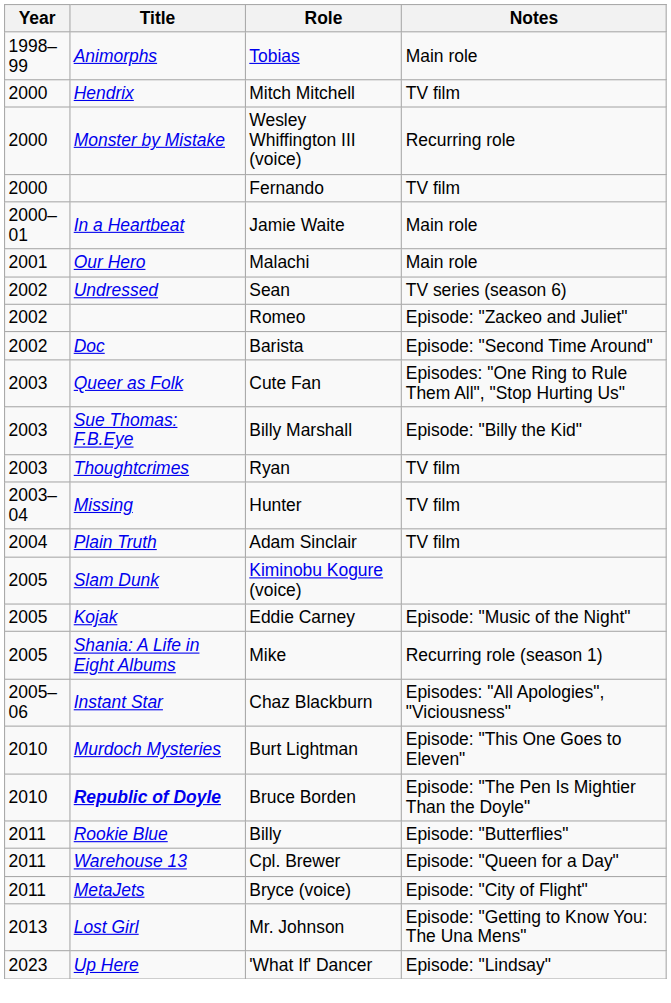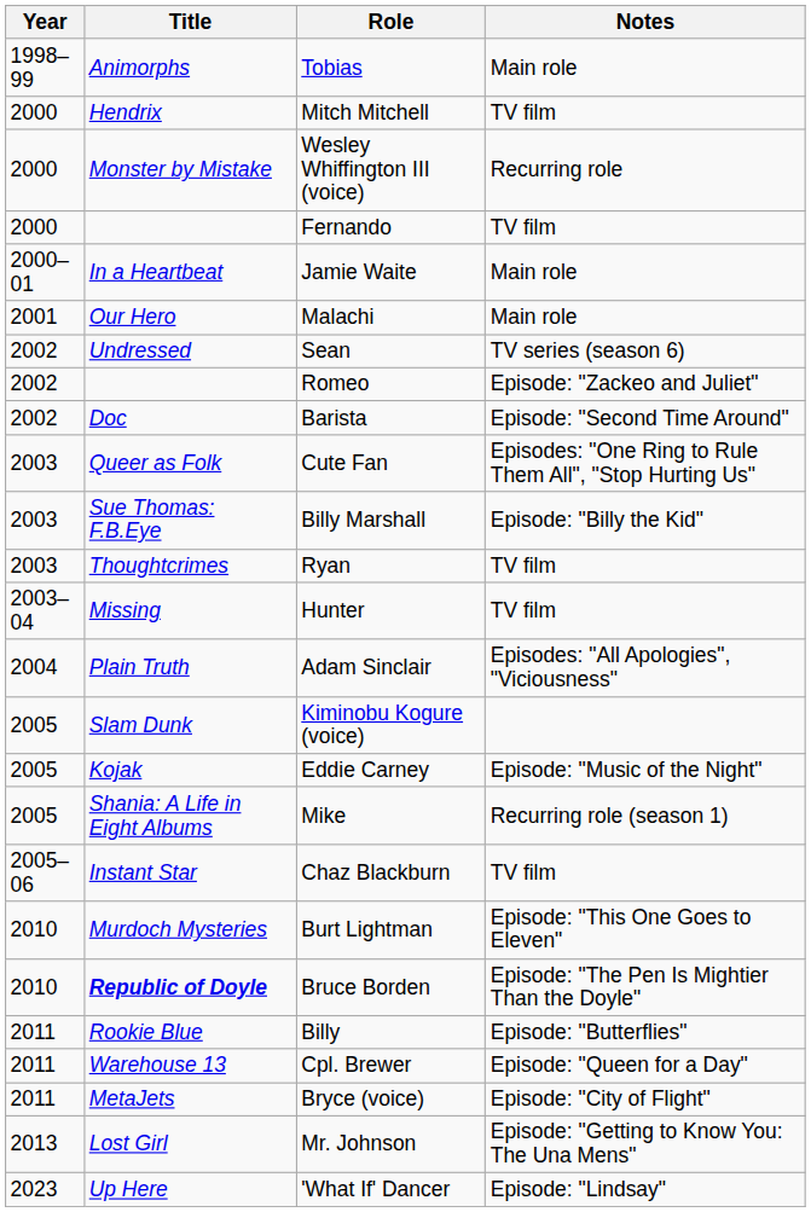Adam Sinclair | Notes: TV film -> Episodes: "All Apologies", "Viciousness"
Chaz Blackburn | Notes: Episodes: "All Apologies", "Viciousness" -> TV film
